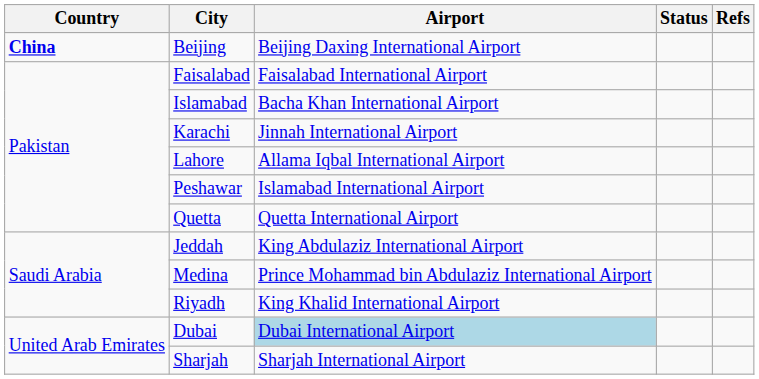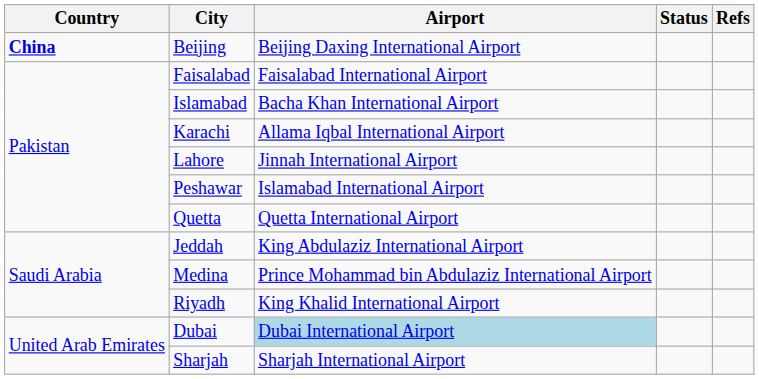Karachi | Airport: Jinnah International Airport -> Allama Iqbal International Airport
Lahore | Airport: Allama Iqbal International Airport -> Jinnah International Airport
